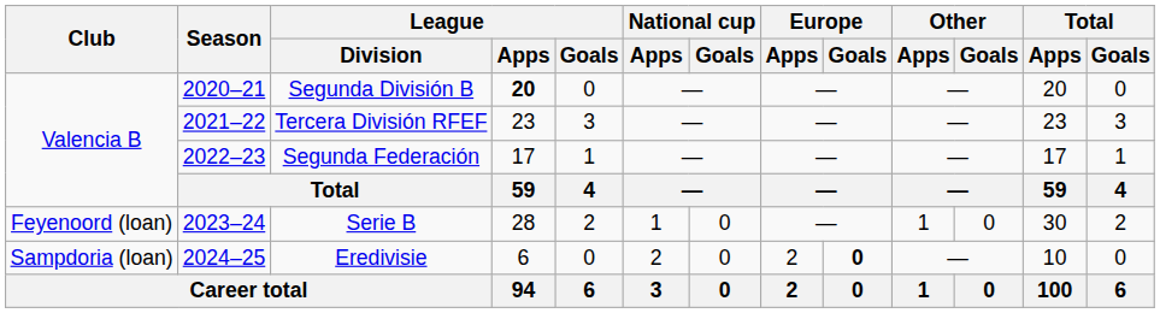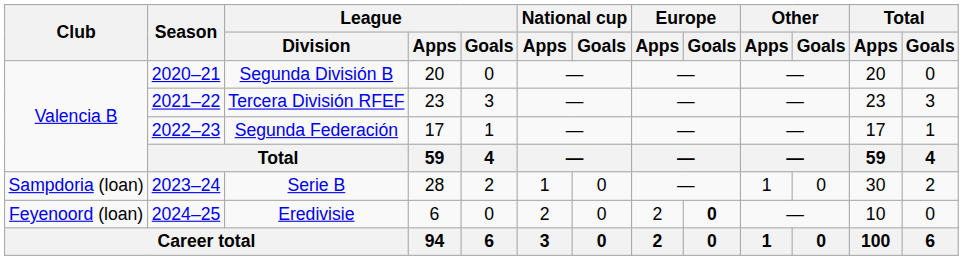Segunda División B | League / Apps: bold -> normal
Serie B | Club: Feyenoord (loan) -> Sampdoria (loan)
Eredivisie | Club: Sampdoria (loan) -> Feyenoord (loan)
